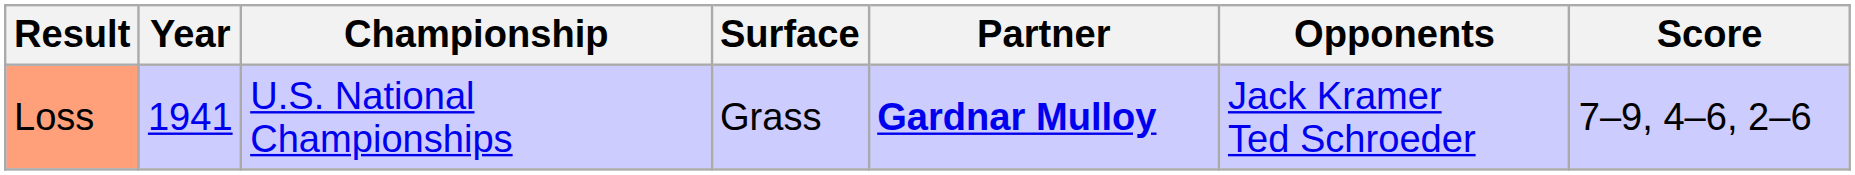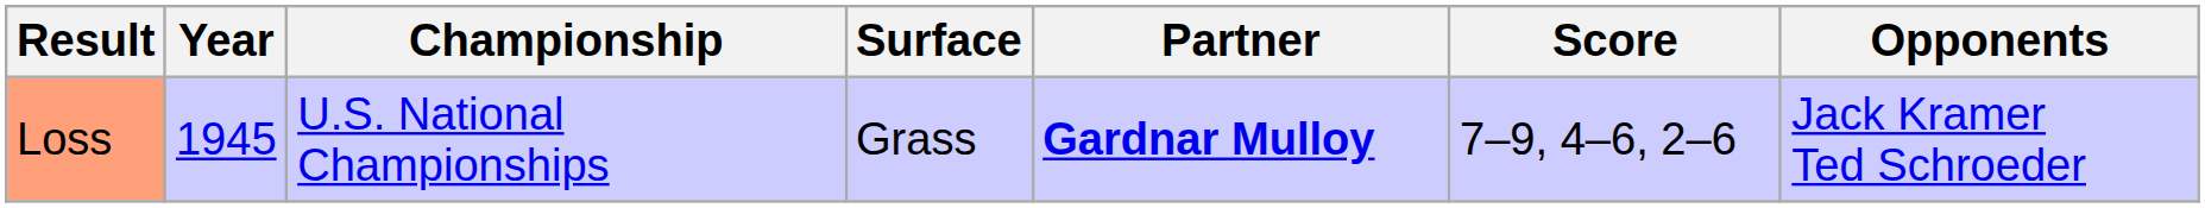columns swapped: Opponents <-> Score
Loss | Year: 1941 -> 1945
